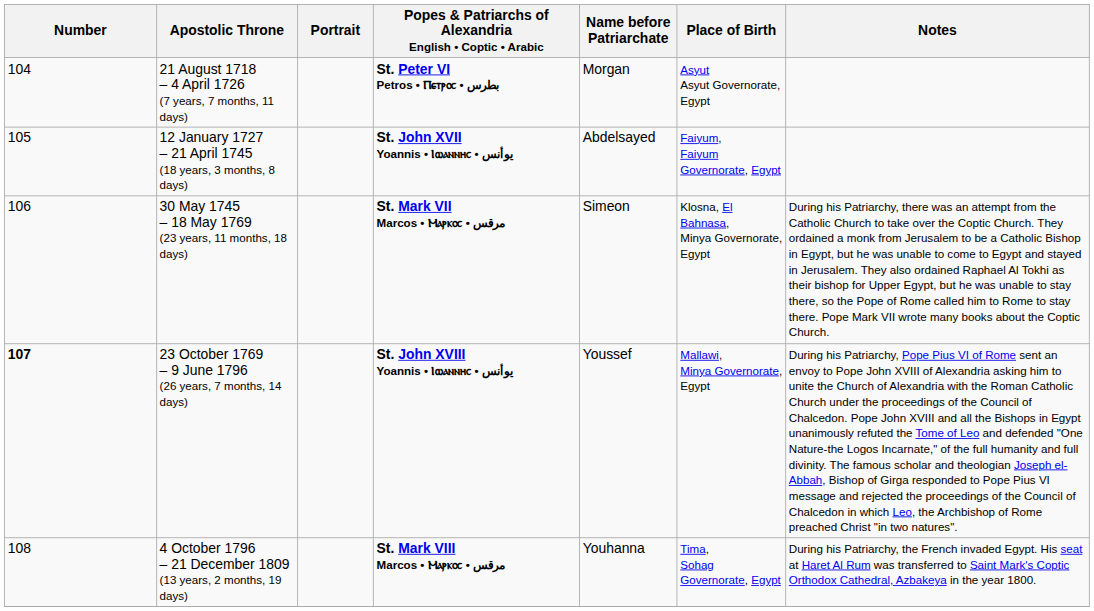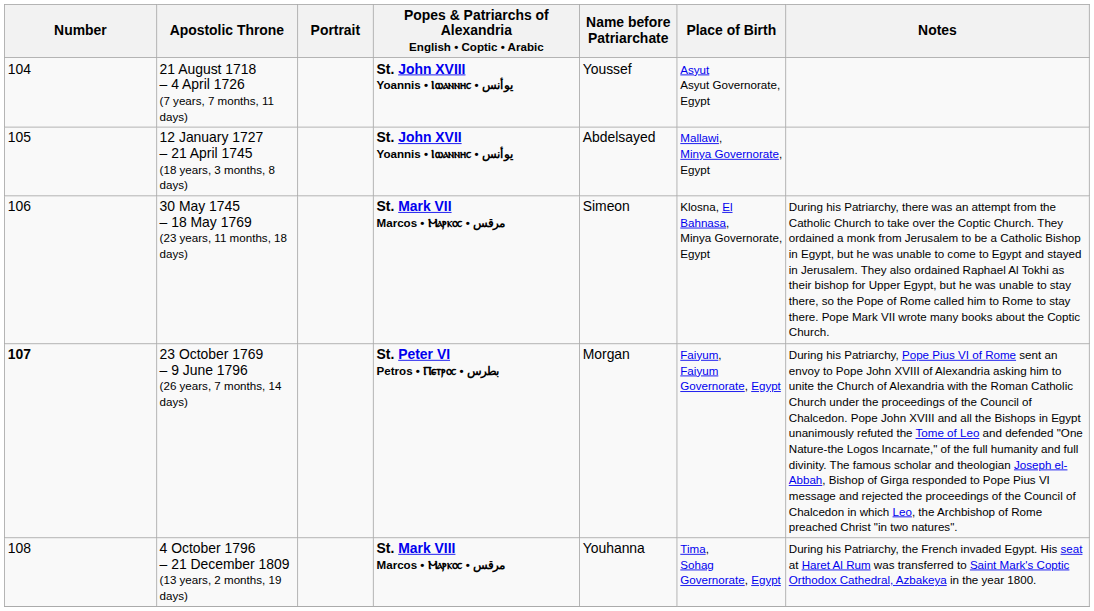21 August 1718 – 4 April 1726 (7 years, 7 months, 11 days) | Popes & Patriarchs of Alexandria English • Coptic • Arabic: St. Peter VI Petros • Ⲡⲉⲧⲣⲟⲥ • بطرس -> St. John XVIII Yoannis • Ⲓⲱⲁⲛⲛⲏⲥ • يوأنس
21 August 1718 – 4 April 1726 (7 years, 7 months, 11 days) | Name before Patriarchate: Morgan -> Youssef
12 January 1727 – 21 April 1745 (18 years, 3 months, 8 days) | Place of Birth: Faiyum, Faiyum Governorate, Egypt -> Mallawi, Minya Governorate, Egypt
23 October 1769 – 9 June 1796 (26 years, 7 months, 14 days) | Popes & Patriarchs of Alexandria English • Coptic • Arabic: St. John XVIII Yoannis • Ⲓⲱⲁⲛⲛⲏⲥ • يوأنس -> St. Peter VI Petros • Ⲡⲉⲧⲣⲟⲥ • بطرس
23 October 1769 – 9 June 1796 (26 years, 7 months, 14 days) | Name before Patriarchate: Youssef -> Morgan
23 October 1769 – 9 June 1796 (26 years, 7 months, 14 days) | Place of Birth: Mallawi, Minya Governorate, Egypt -> Faiyum, Faiyum Governorate, Egypt
